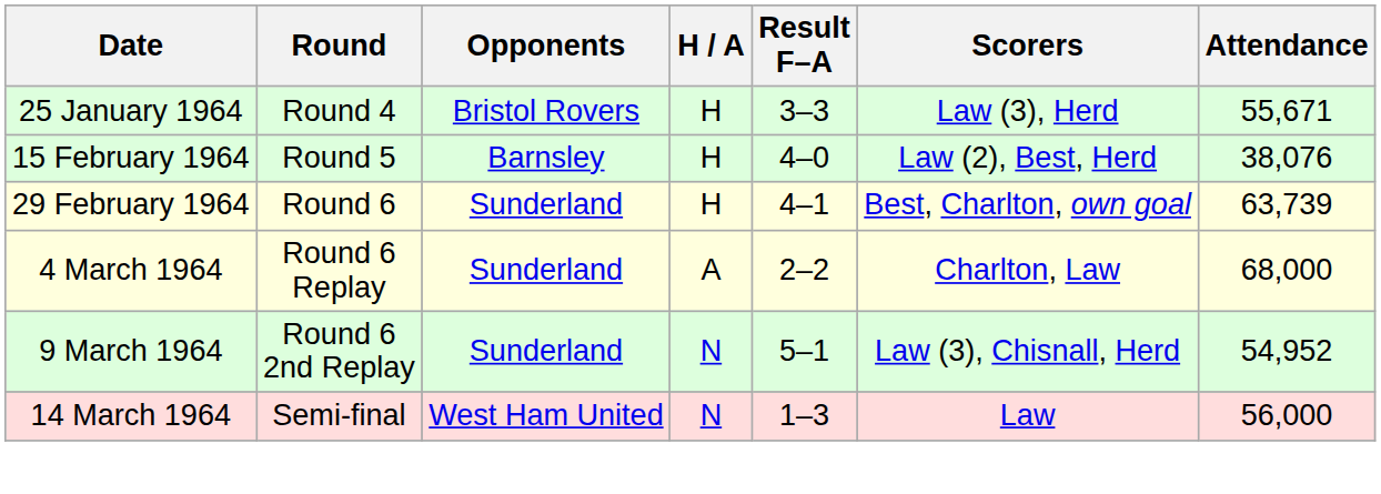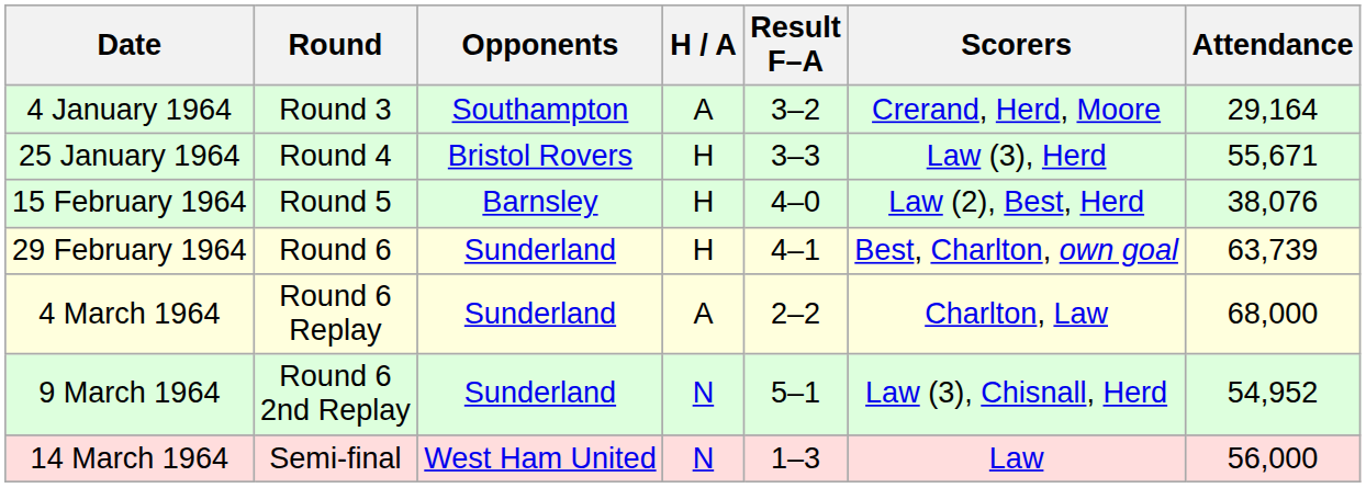+ row: 4 January 1964 | Round 3 | Southampton | A | 3–2 | Crerand, Herd, Moore | 29,164
